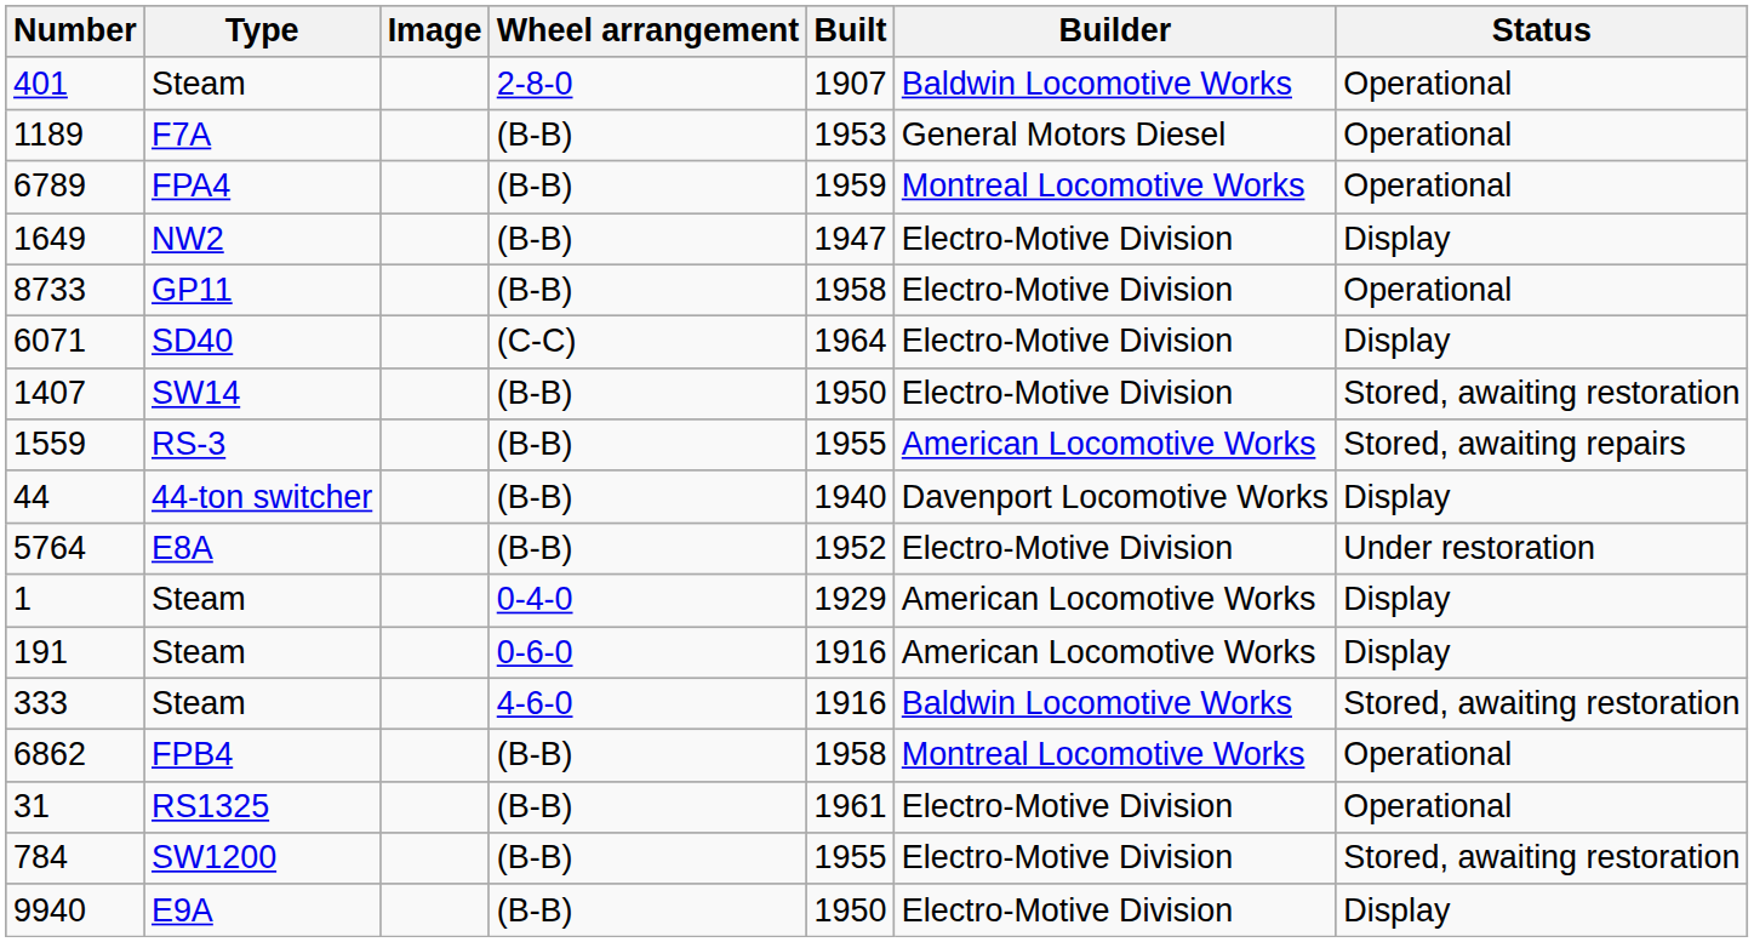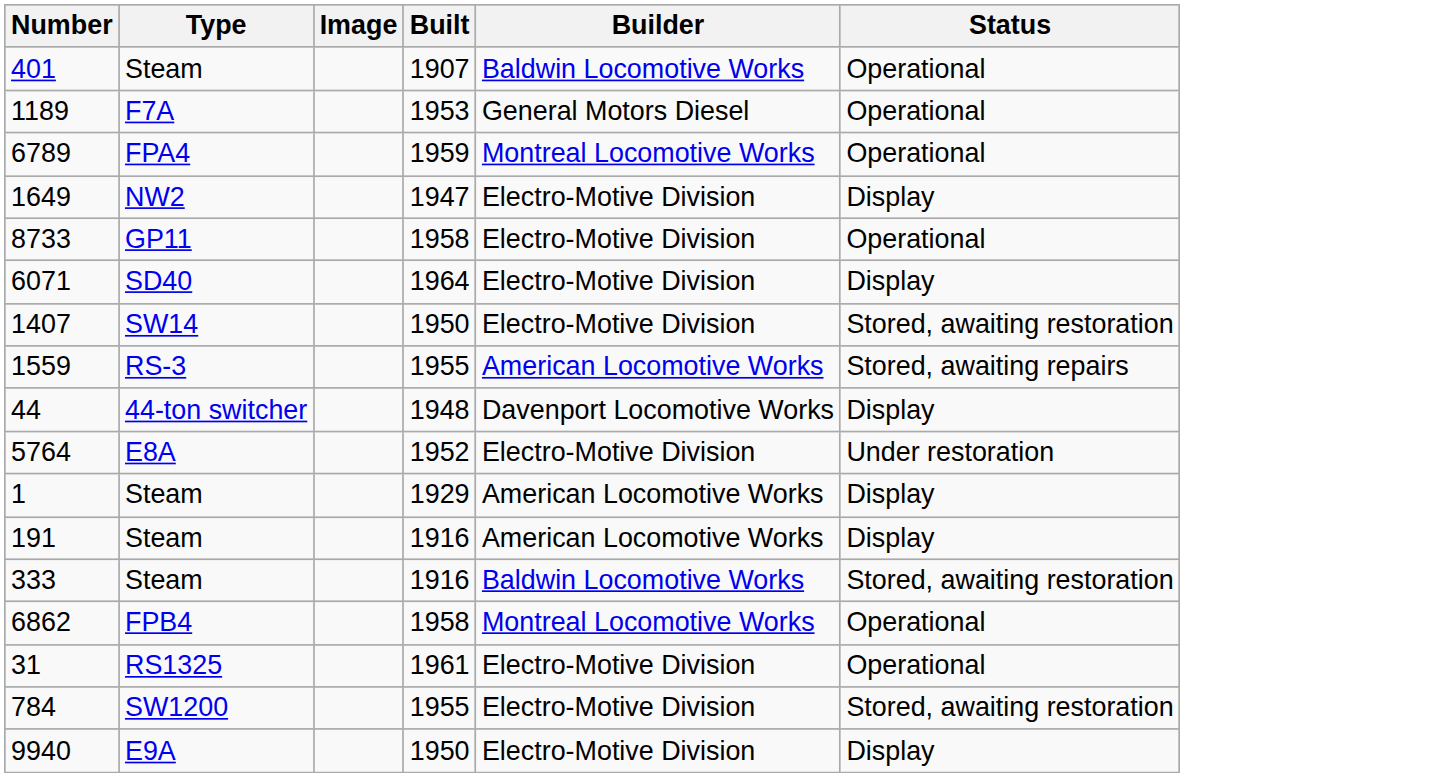- column: Wheel arrangement | 2-8-0 | (B-B) | (B-B) | (B-B) | (B-B) | (C-C) | (B-B) | (B-B) | (B-B) | (B-B) | 0-4-0 | 0-6-0 | 4-6-0 | (B-B) | (B-B) | (B-B) | (B-B)
44 | Built: 1940 -> 1948
